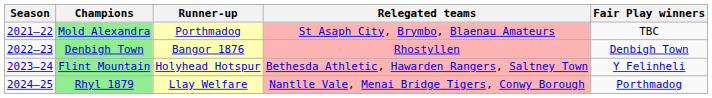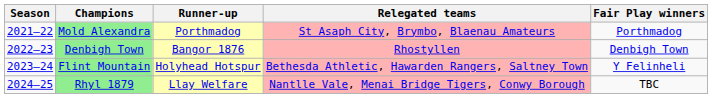Mold Alexandra | Fair Play winners: TBC -> Porthmadog
Rhyl 1879 | Fair Play winners: Porthmadog -> TBC
